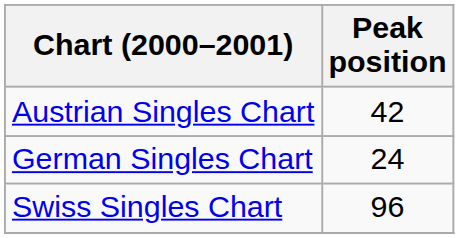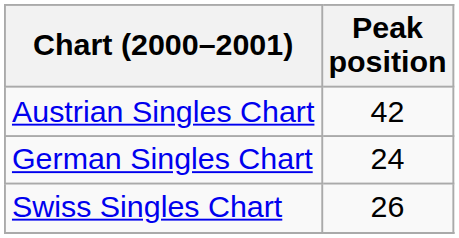Swiss Singles Chart | Peak position: 96 -> 26
